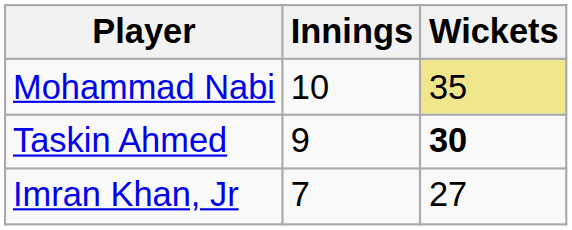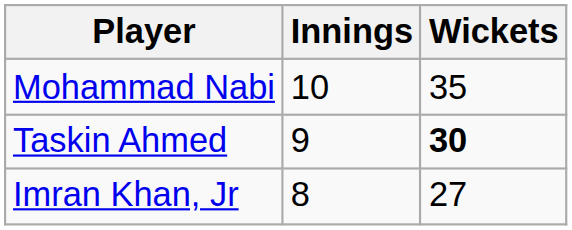Mohammad Nabi | Wickets: khaki background -> no background
Imran Khan, Jr | Innings: 7 -> 8
